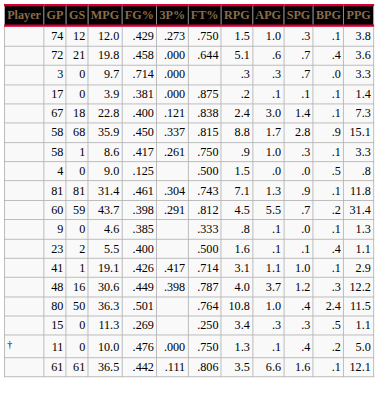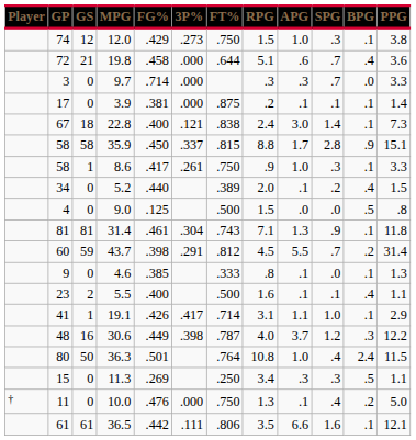35.9 | GS: 68 -> 58
+ row: 34 | 0 | 5.2 | .440 | .389 | 2.0 | .1 | .2 | .4 | 1.5
